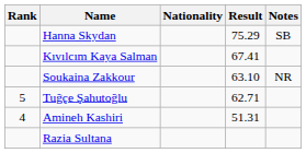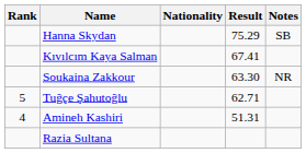Soukaina Zakkour | Result: 63.10 -> 63.30
